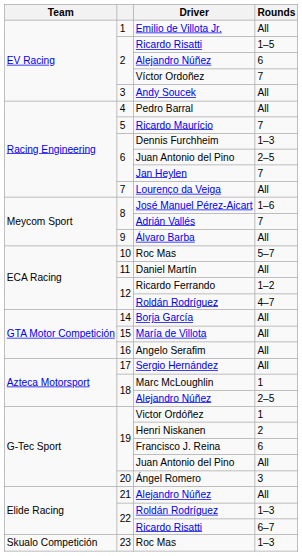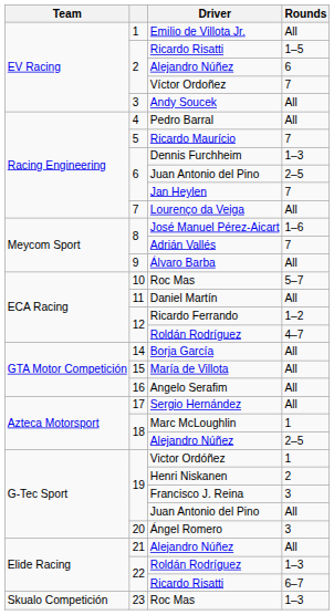Francisco J. Reina | Rounds: 6 -> 3
